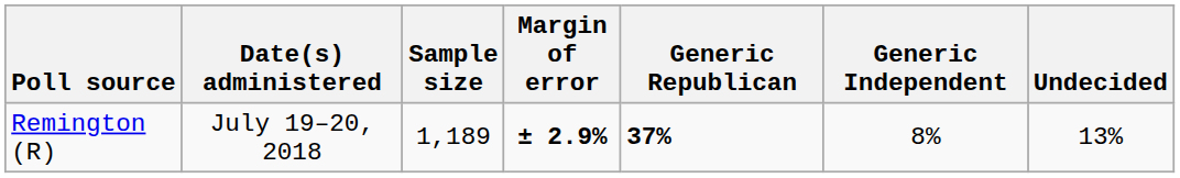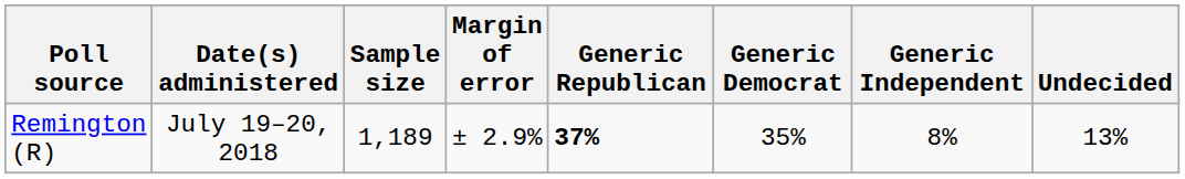+ column: Generic Democrat | 35%
Remington (R) | Margin of error: bold -> normal
